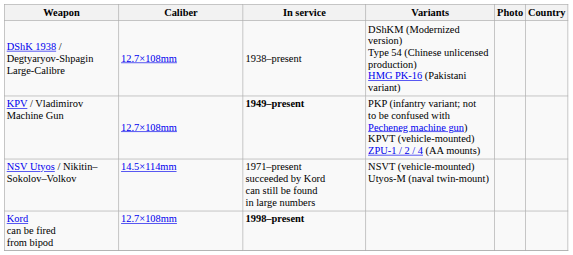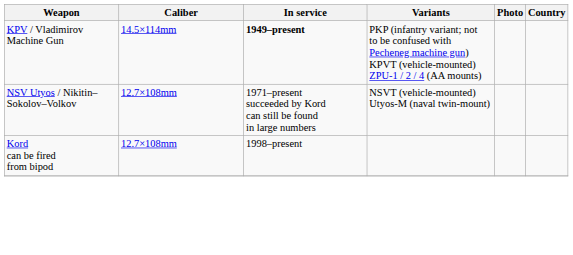- row: DShK 1938 / Degtyaryov-Shpagin Large-Calibre | 12.7×108mm | 1938–present | DShKM (Modernized version) Type 54 (Chinese unlicensed production) HMG PK-16 (Pakistani variant)
KPV / Vladimirov Machine Gun | Caliber: 12.7×108mm -> 14.5×114mm
NSV Utyos / Nikitin– Sokolov–Volkov | Caliber: 14.5×114mm -> 12.7×108mm
Kord can be fired from bipod | In service: bold -> normal
